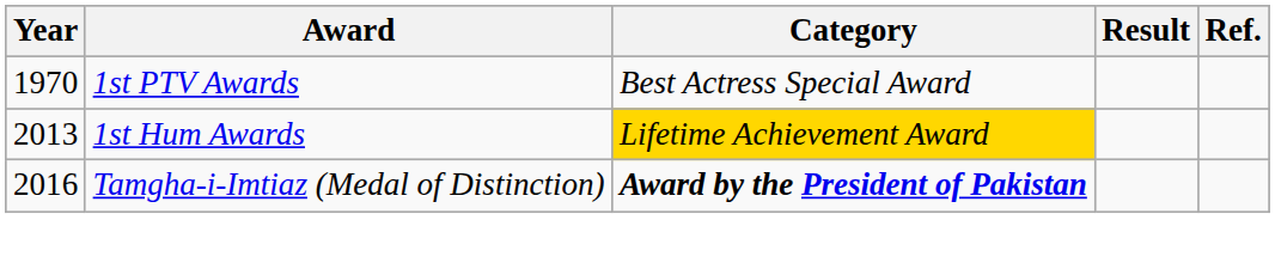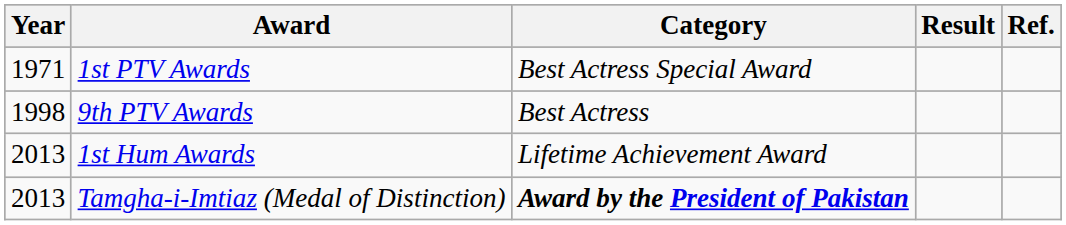1st PTV Awards | Year: 1970 -> 1971
+ row: 1998 | 9th PTV Awards | Best Actress
1st Hum Awards | Category: gold background -> no background
Tamgha-i-Imtiaz (Medal of Distinction) | Year: 2016 -> 2013
